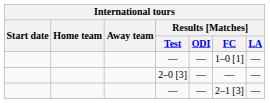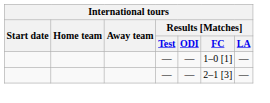- row: 2–0 [3] | — | — | —
